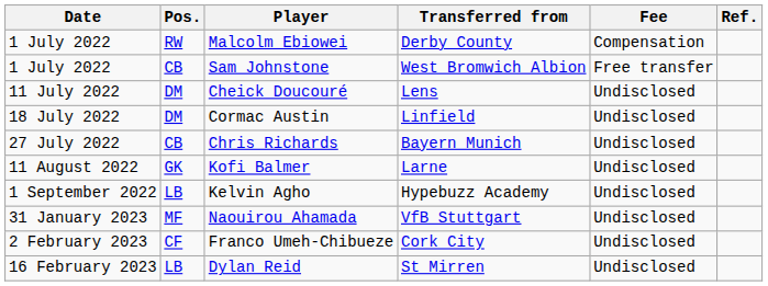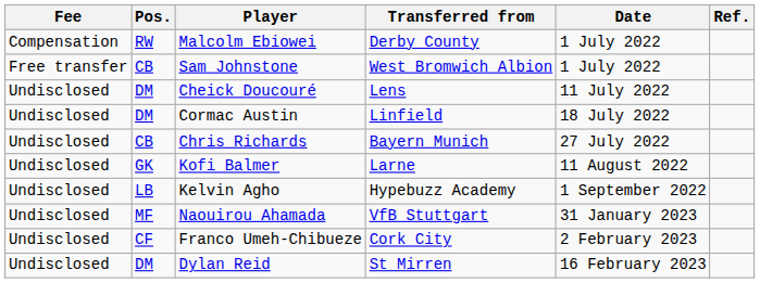columns swapped: Date <-> Fee
Dylan Reid | Pos.: LB -> DM
